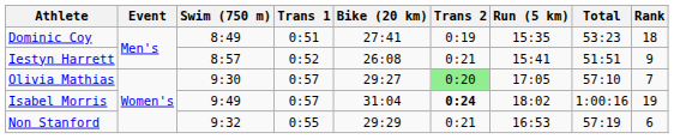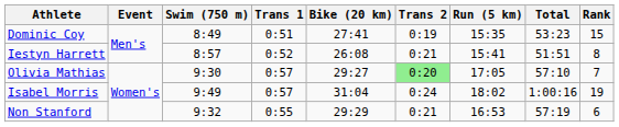Dominic Coy | Rank: 18 -> 15
Iestyn Harrett | Rank: 9 -> 8
Isabel Morris | Trans 2: bold -> normal
